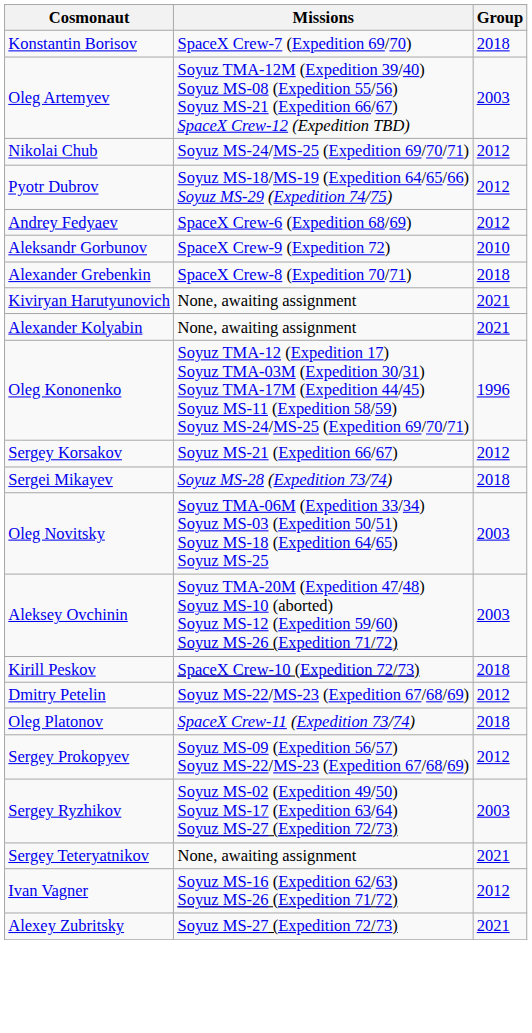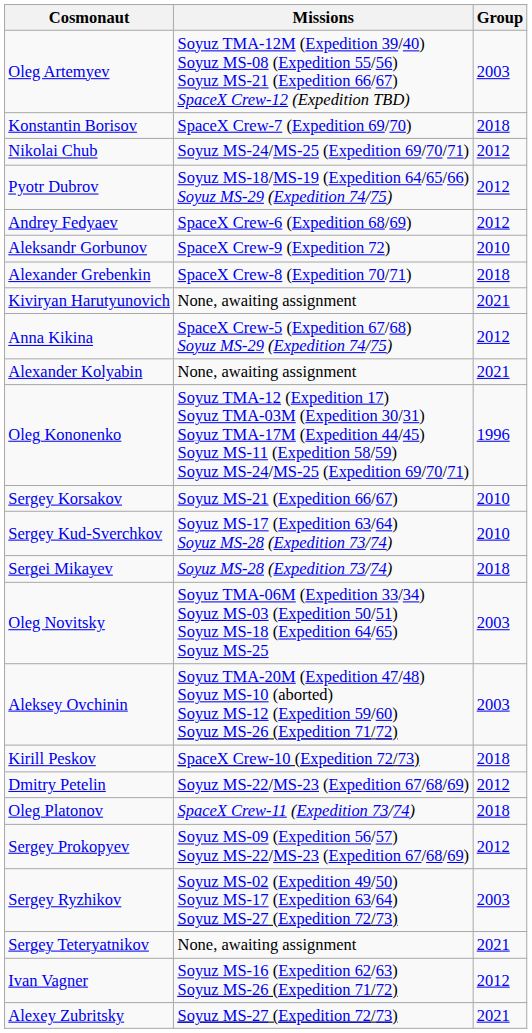rows swapped: Oleg Artemyev <-> Konstantin Borisov
+ row: Anna Kikina | SpaceX Crew-5 (Expedition 67/68) Soyuz MS-29 (Expedition 74/75) | 2012
Sergey Korsakov | Group: 2012 -> 2010
+ row: Sergey Kud-Sverchkov | Soyuz MS-17 (Expedition 63/64) Soyuz MS-28 (Expedition 73/74) | 2010
